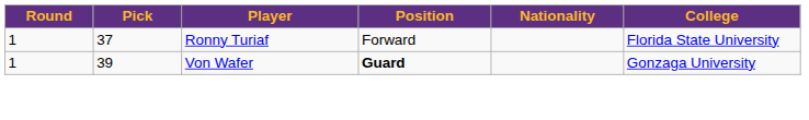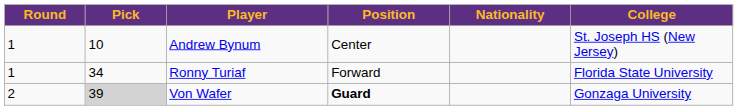+ row: 1 | 10 | Andrew Bynum | Center | St. Joseph HS (New Jersey)
Ronny Turiaf | Pick: 37 -> 34
Von Wafer | Round: 1 -> 2
Von Wafer | Pick: no background -> lightgrey background
